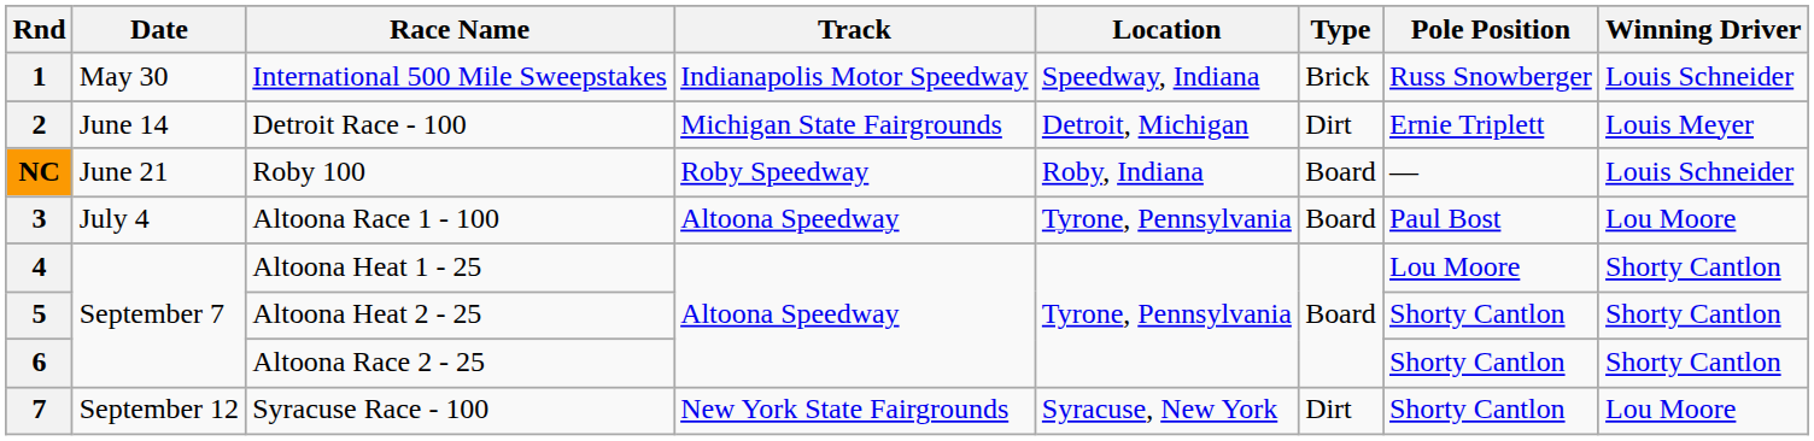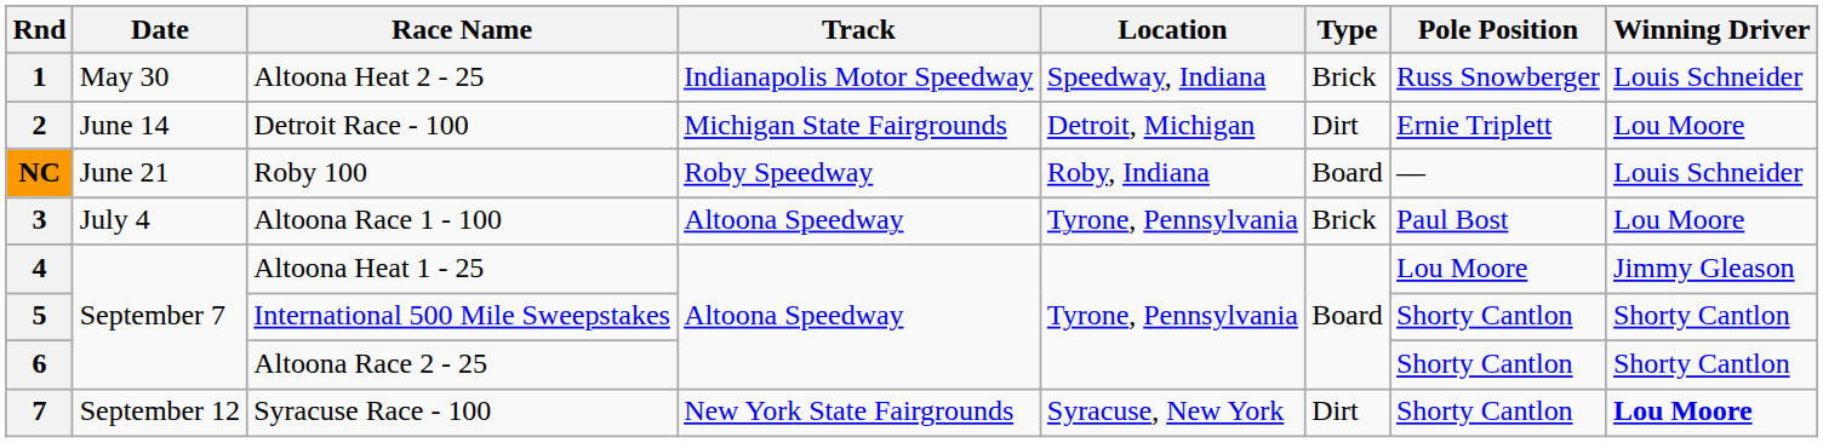1 | Race Name: International 500 Mile Sweepstakes -> Altoona Heat 2 - 25
2 | Winning Driver: Louis Meyer -> Lou Moore
3 | Type: Board -> Brick
4 | Winning Driver: Shorty Cantlon -> Jimmy Gleason
5 | Race Name: Altoona Heat 2 - 25 -> International 500 Mile Sweepstakes
7 | Winning Driver: normal -> bold
